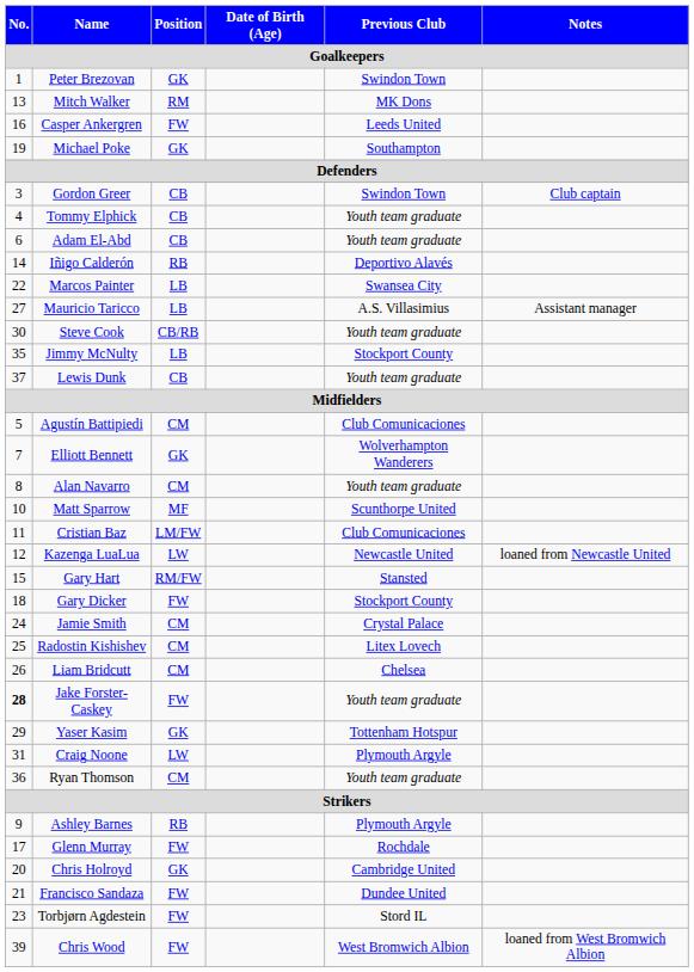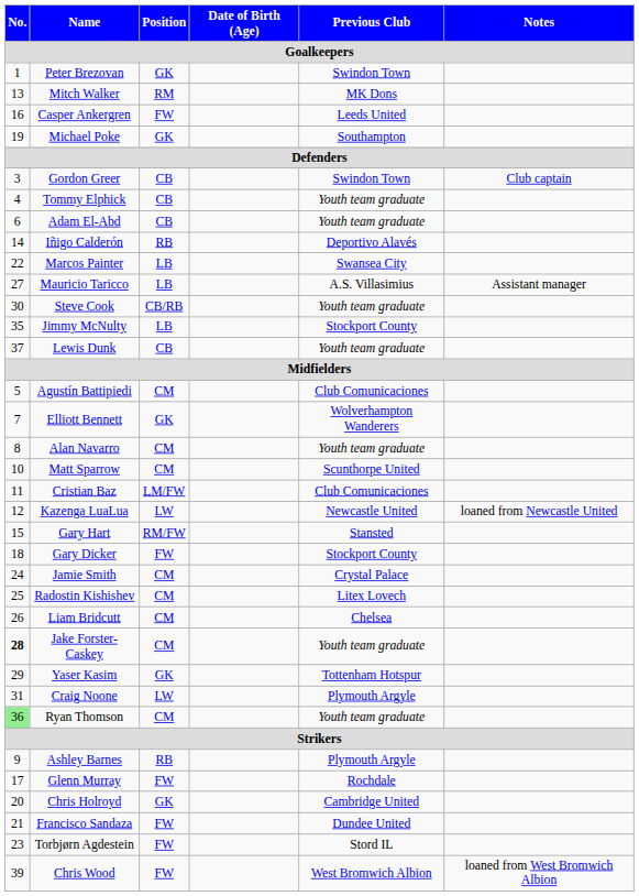Matt Sparrow | Position: MF -> CM
Jake Forster-Caskey | Position: FW -> CM
Ryan Thomson | No.: no background -> lightgreen background
